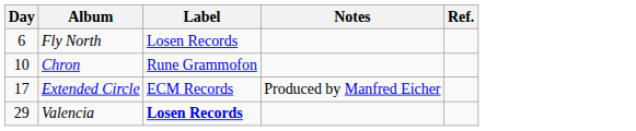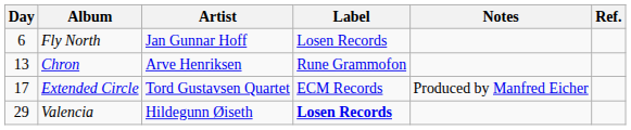+ column: Artist | Jan Gunnar Hoff | Arve Henriksen | Tord Gustavsen Quartet | Hildegunn Øiseth
Chron | Day: 10 -> 13
